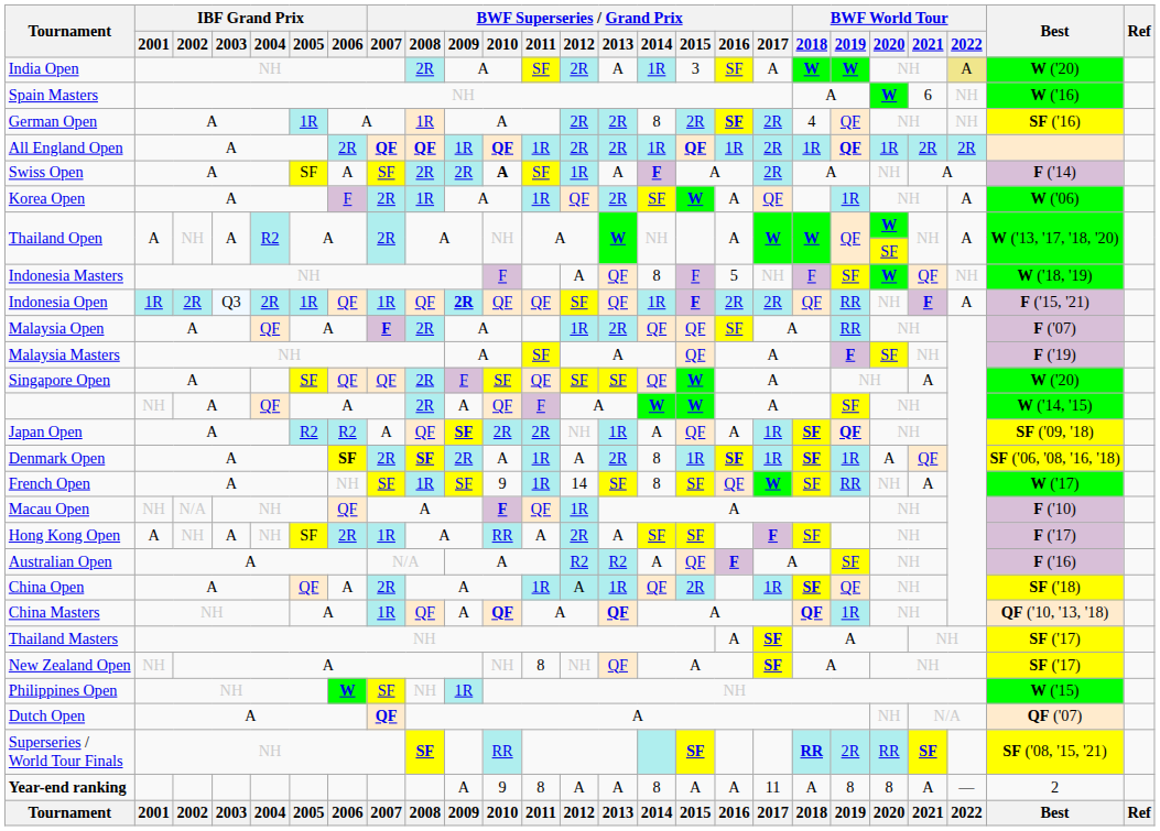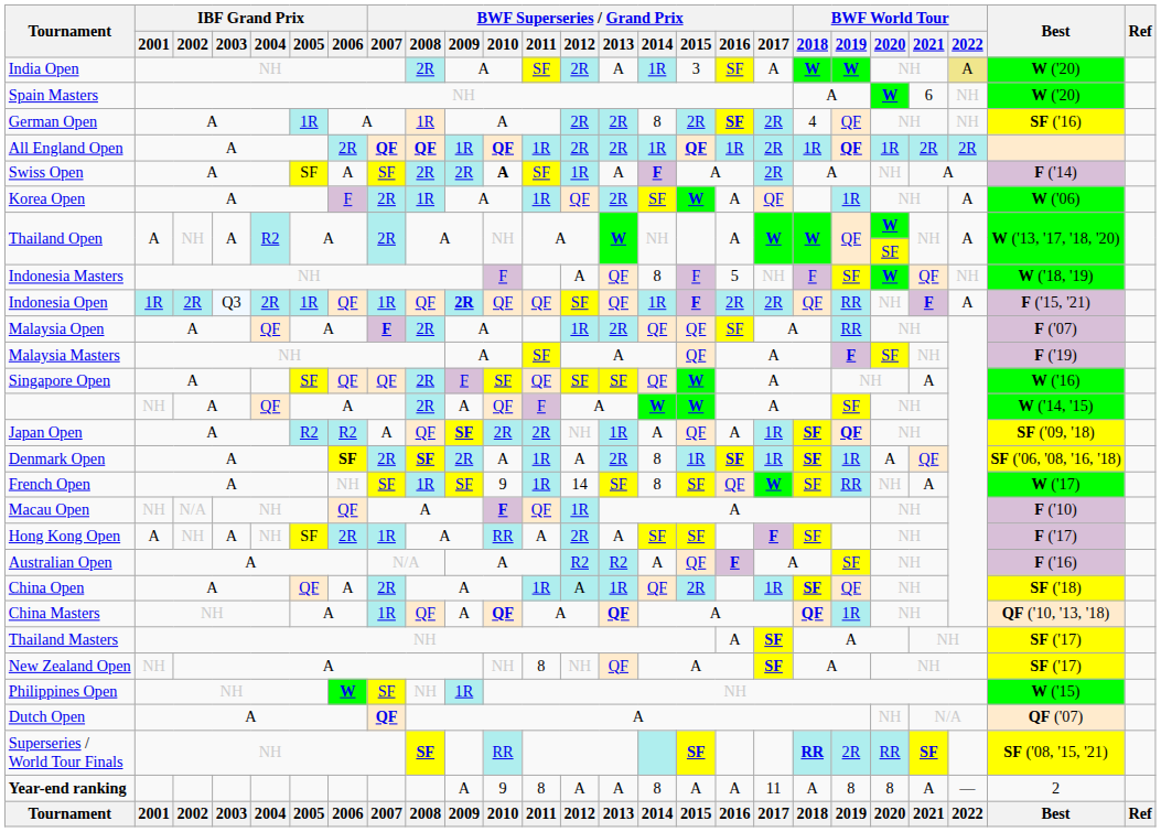Spain Masters | Best: W ('16) -> W ('20)
Singapore Open | Best: W ('20) -> W ('16)
